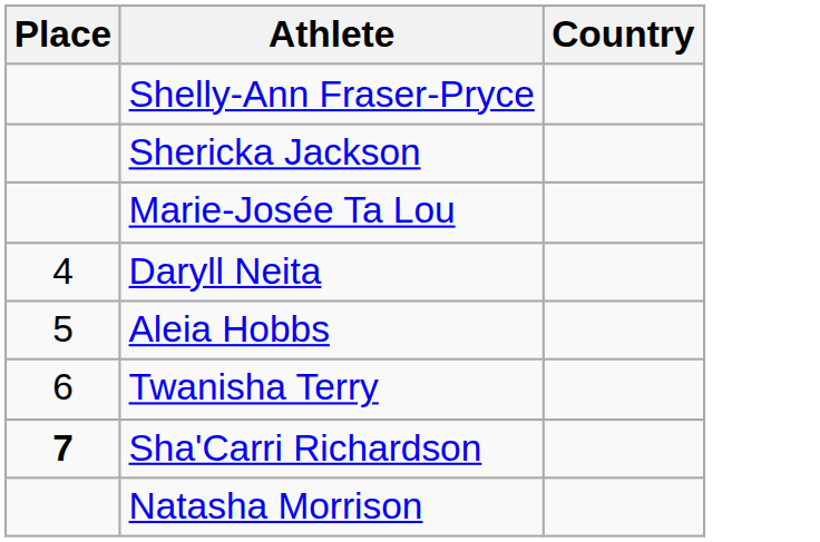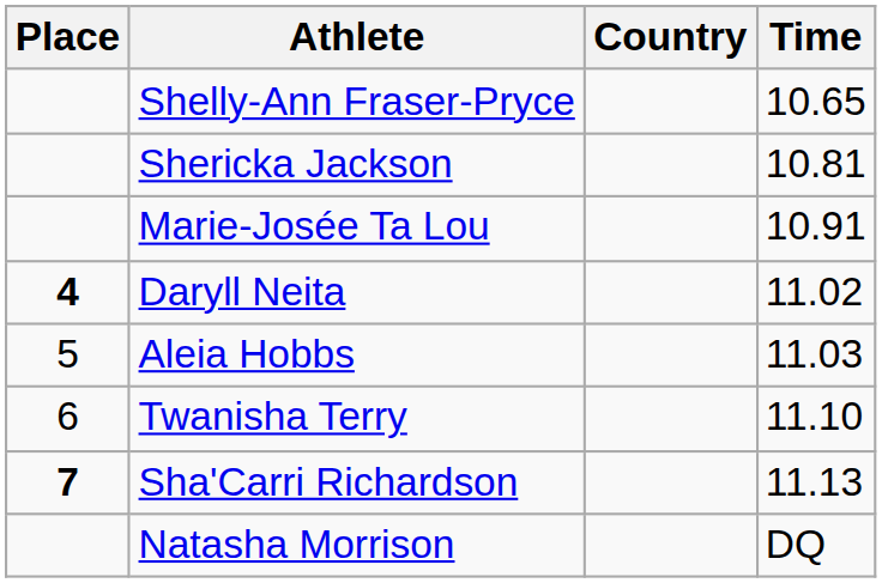+ column: Time | 10.65 | 10.81 | 10.91 | 11.02 | 11.03 | 11.10 | 11.13 | DQ
Daryll Neita | Place: normal -> bold
